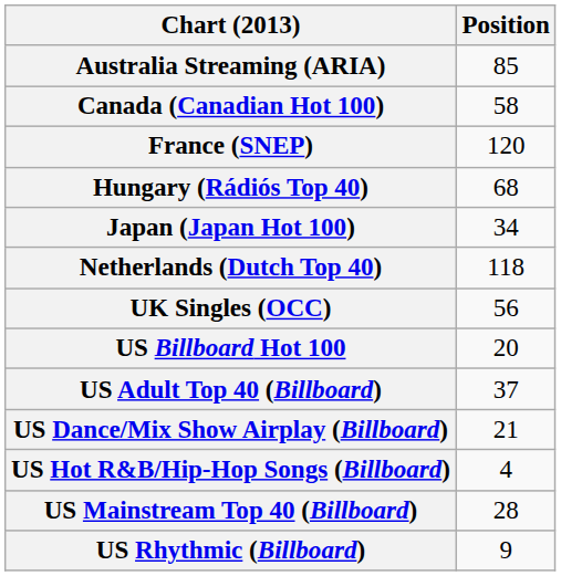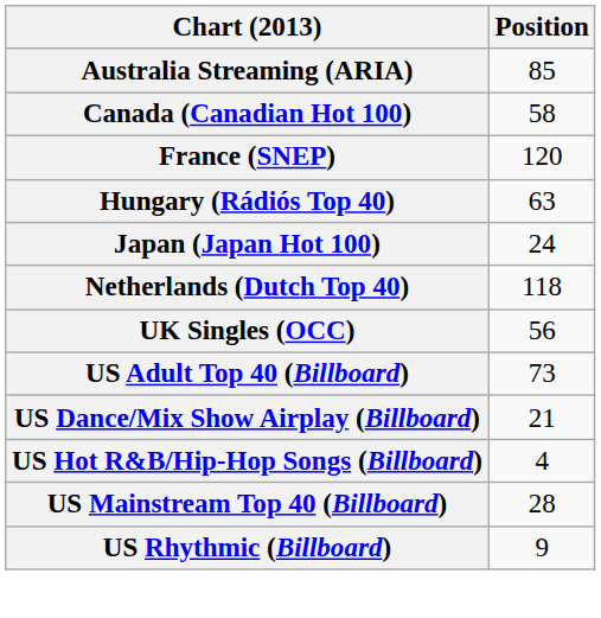Hungary (Rádiós Top 40) | Position: 68 -> 63
Japan (Japan Hot 100) | Position: 34 -> 24
- row: US Billboard Hot 100 | 20
US Adult Top 40 (Billboard) | Position: 37 -> 73
